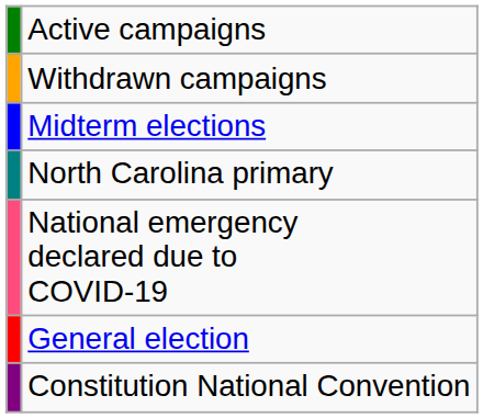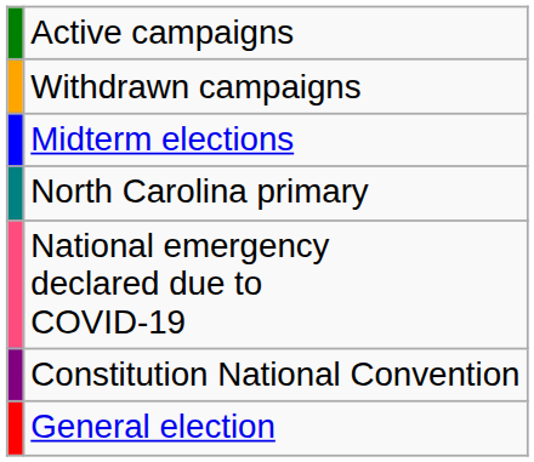rows swapped: Constitution National Convention <-> General election
